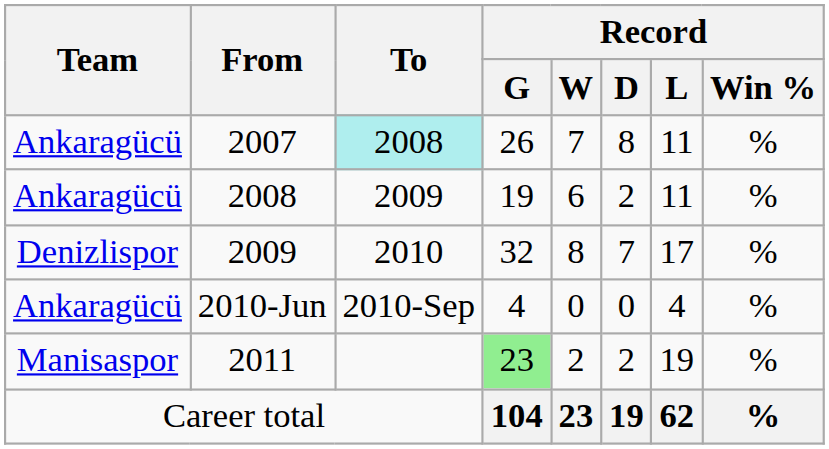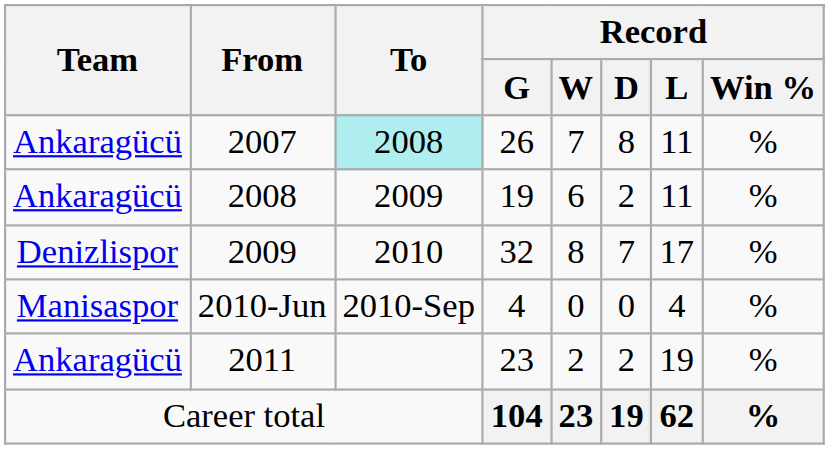2010-Jun | Team: Ankaragücü -> Manisaspor
2011 | Team: Manisaspor -> Ankaragücü
2011 | Record / G: lightgreen background -> no background
